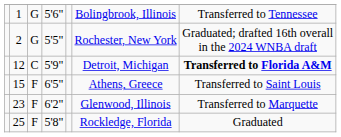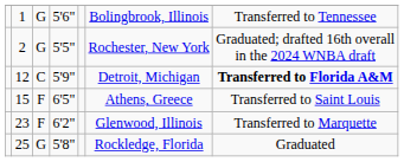25 | column 3: F -> G
